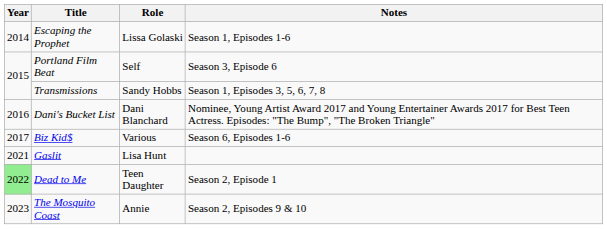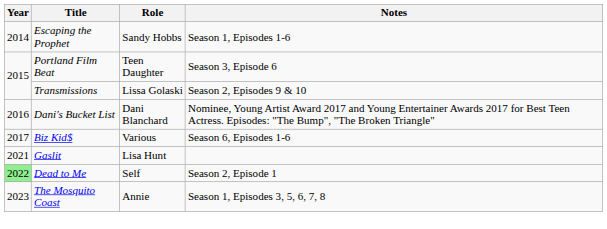Escaping the Prophet | Role: Lissa Golaski -> Sandy Hobbs
Portland Film Beat | Role: Self -> Teen Daughter
Transmissions | Role: Sandy Hobbs -> Lissa Golaski
Transmissions | Notes: Season 1, Episodes 3, 5, 6, 7, 8 -> Season 2, Episodes 9 & 10
Dead to Me | Role: Teen Daughter -> Self
The Mosquito Coast | Notes: Season 2, Episodes 9 & 10 -> Season 1, Episodes 3, 5, 6, 7, 8
